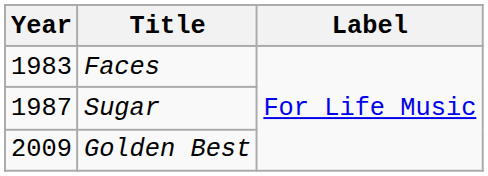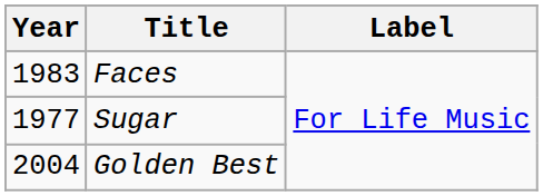Sugar | Year: 1987 -> 1977
Golden Best | Year: 2009 -> 2004
